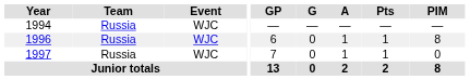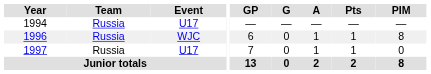1994 | Event: WJC -> U17
1997 | Event: WJC -> U17
